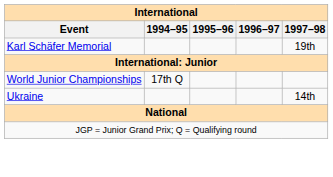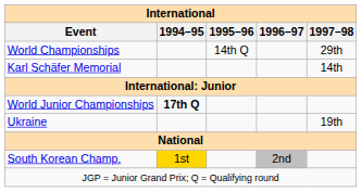+ row: World Championships | 14th Q | 29th
Karl Schäfer Memorial | 1997–98: 19th -> 14th
World Junior Championships | 1994–95: normal -> bold
Ukraine | 1997–98: 14th -> 19th
+ row: South Korean Champ. | 1st | 2nd
